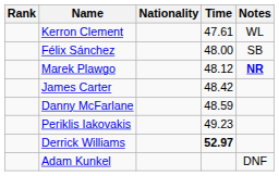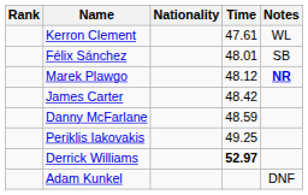Félix Sánchez | Time: 48.00 -> 48.01
Periklis Iakovakis | Time: 49.23 -> 49.25
